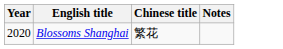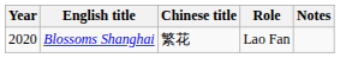+ column: Role | Lao Fan
